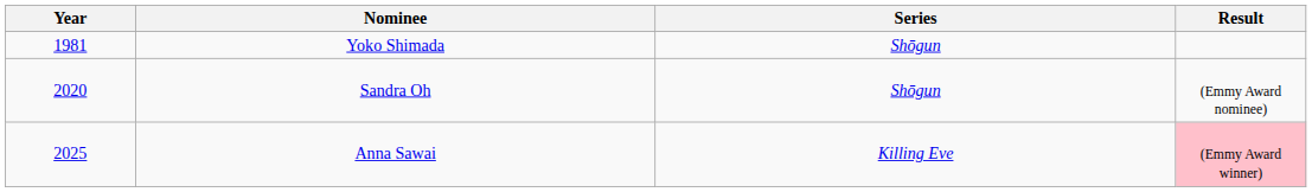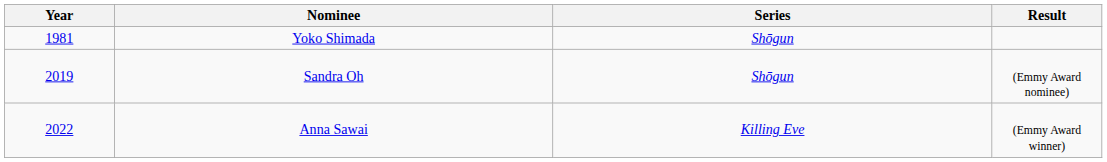Sandra Oh | Year: 2020 -> 2019
Anna Sawai | Year: 2025 -> 2022
Anna Sawai | Result: pink background -> no background
